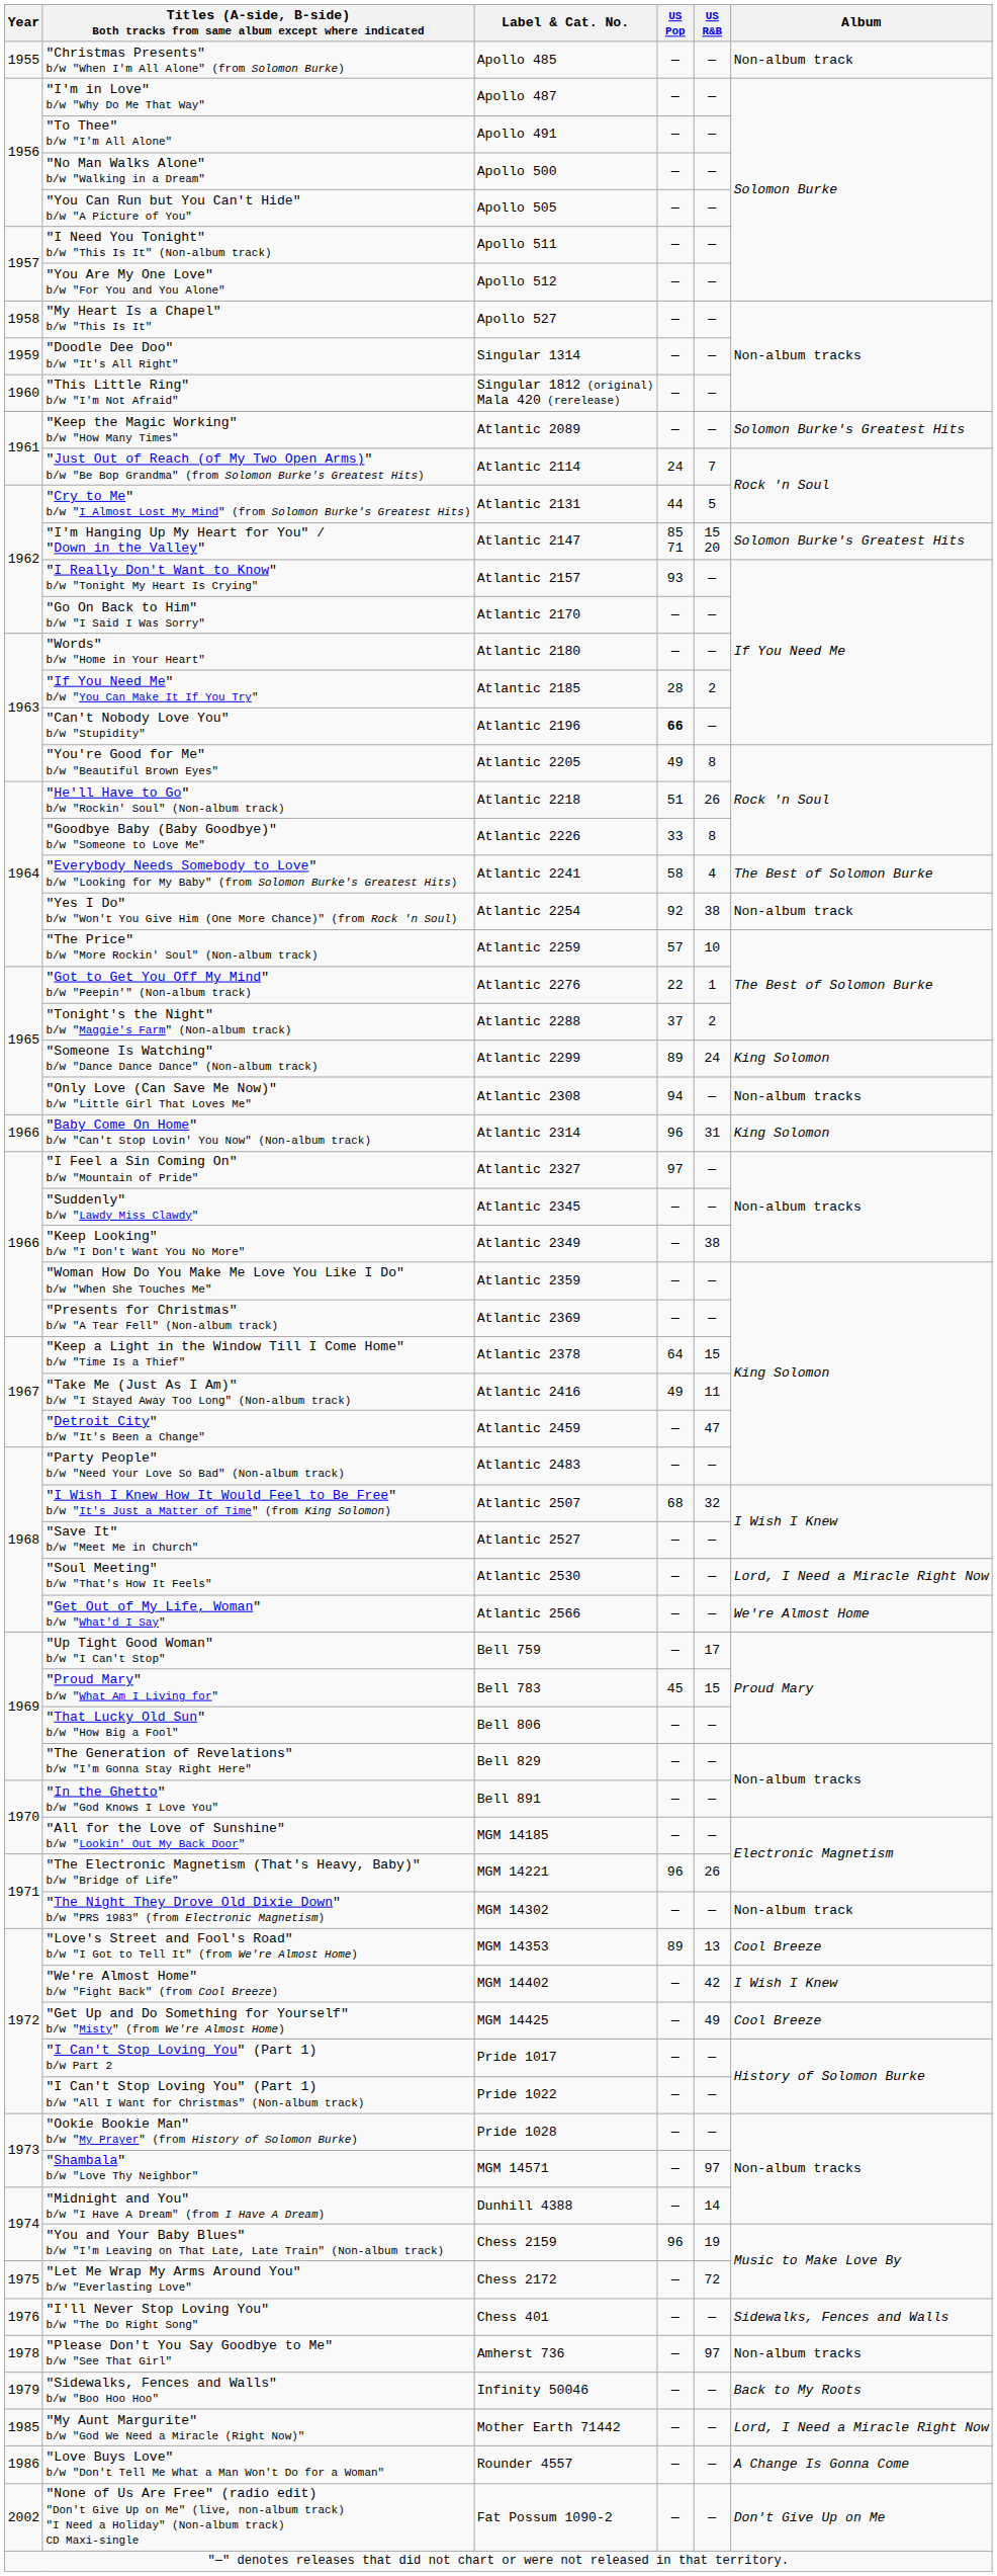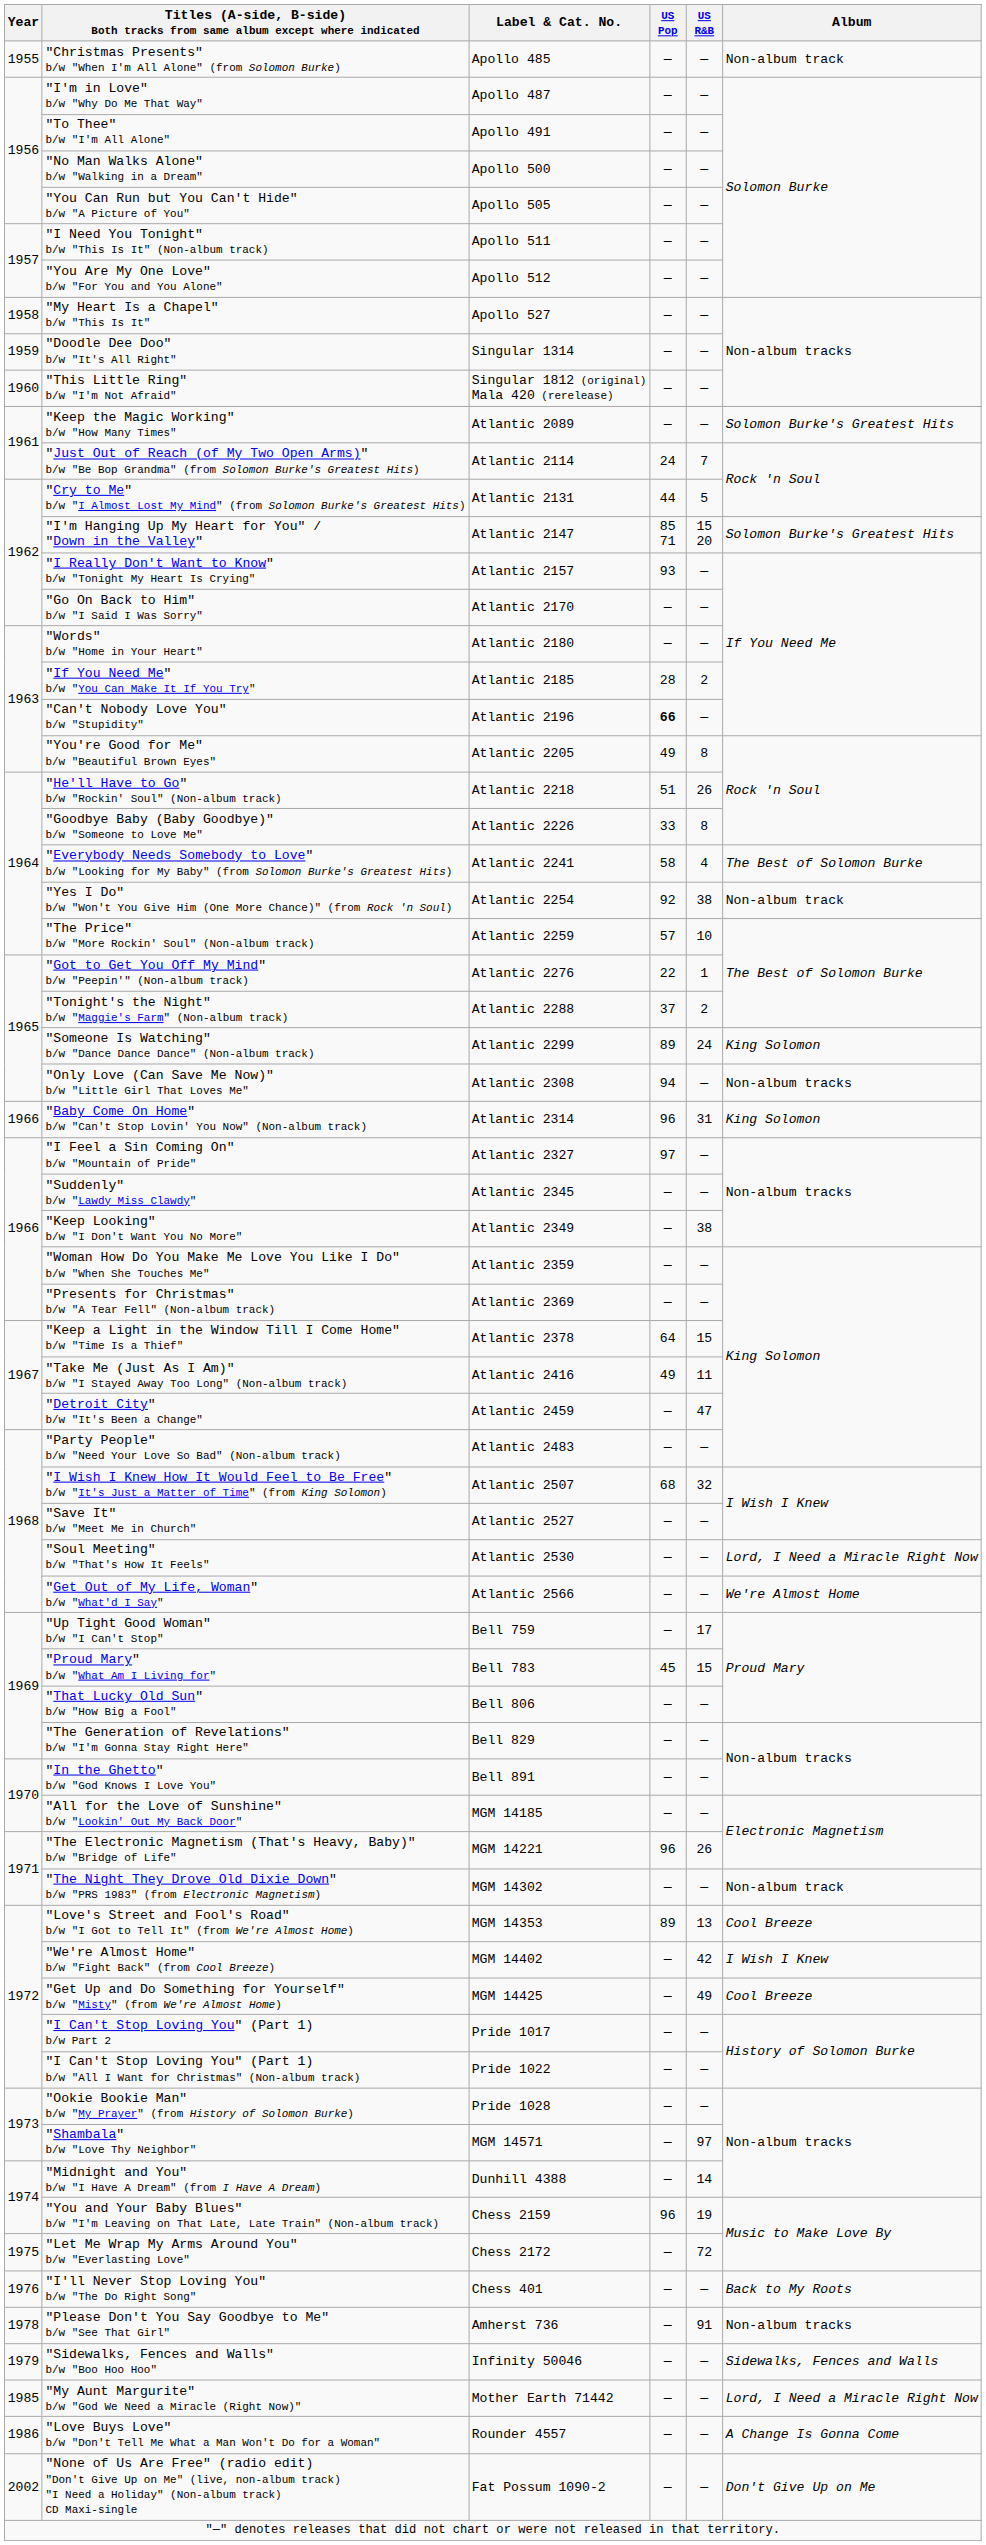"I'll Never Stop Loving You" b/w "The Do Right Song" | Album: Sidewalks, Fences and Walls -> Back to My Roots
"Please Don't You Say Goodbye to Me" b/w "See That Girl" | US R&B: 97 -> 91
"Sidewalks, Fences and Walls" b/w "Boo Hoo Hoo" | Album: Back to My Roots -> Sidewalks, Fences and Walls
